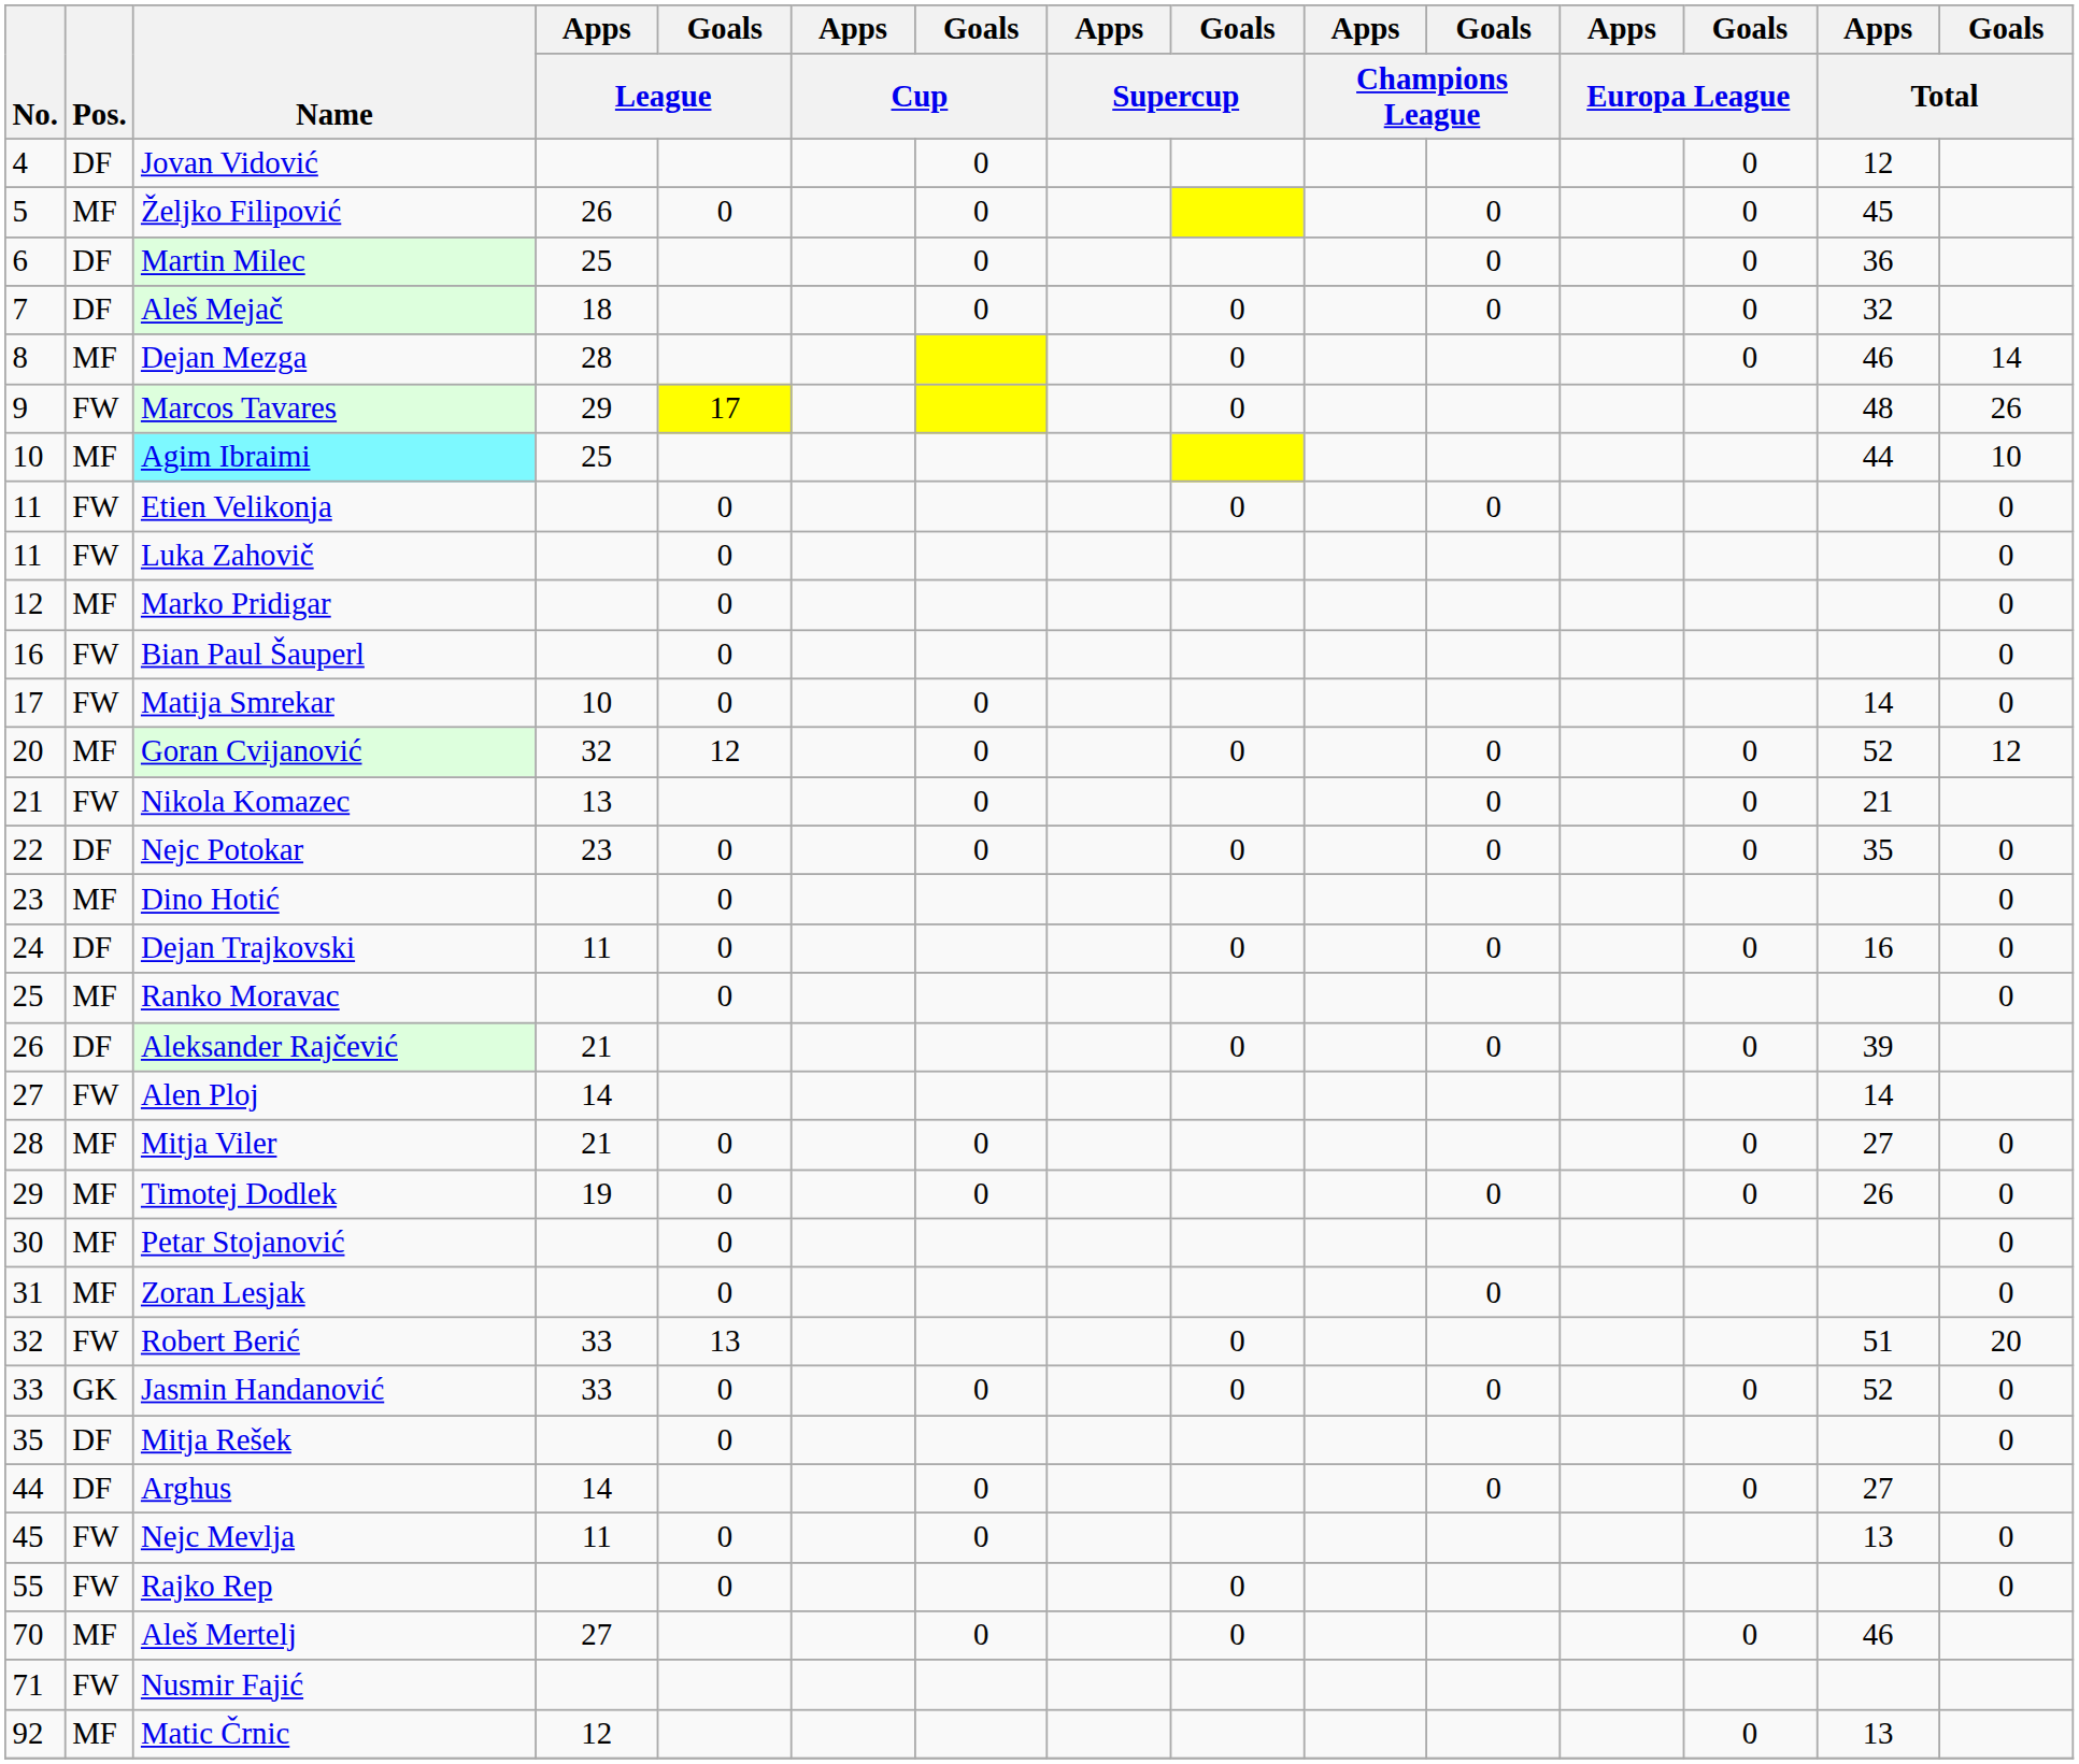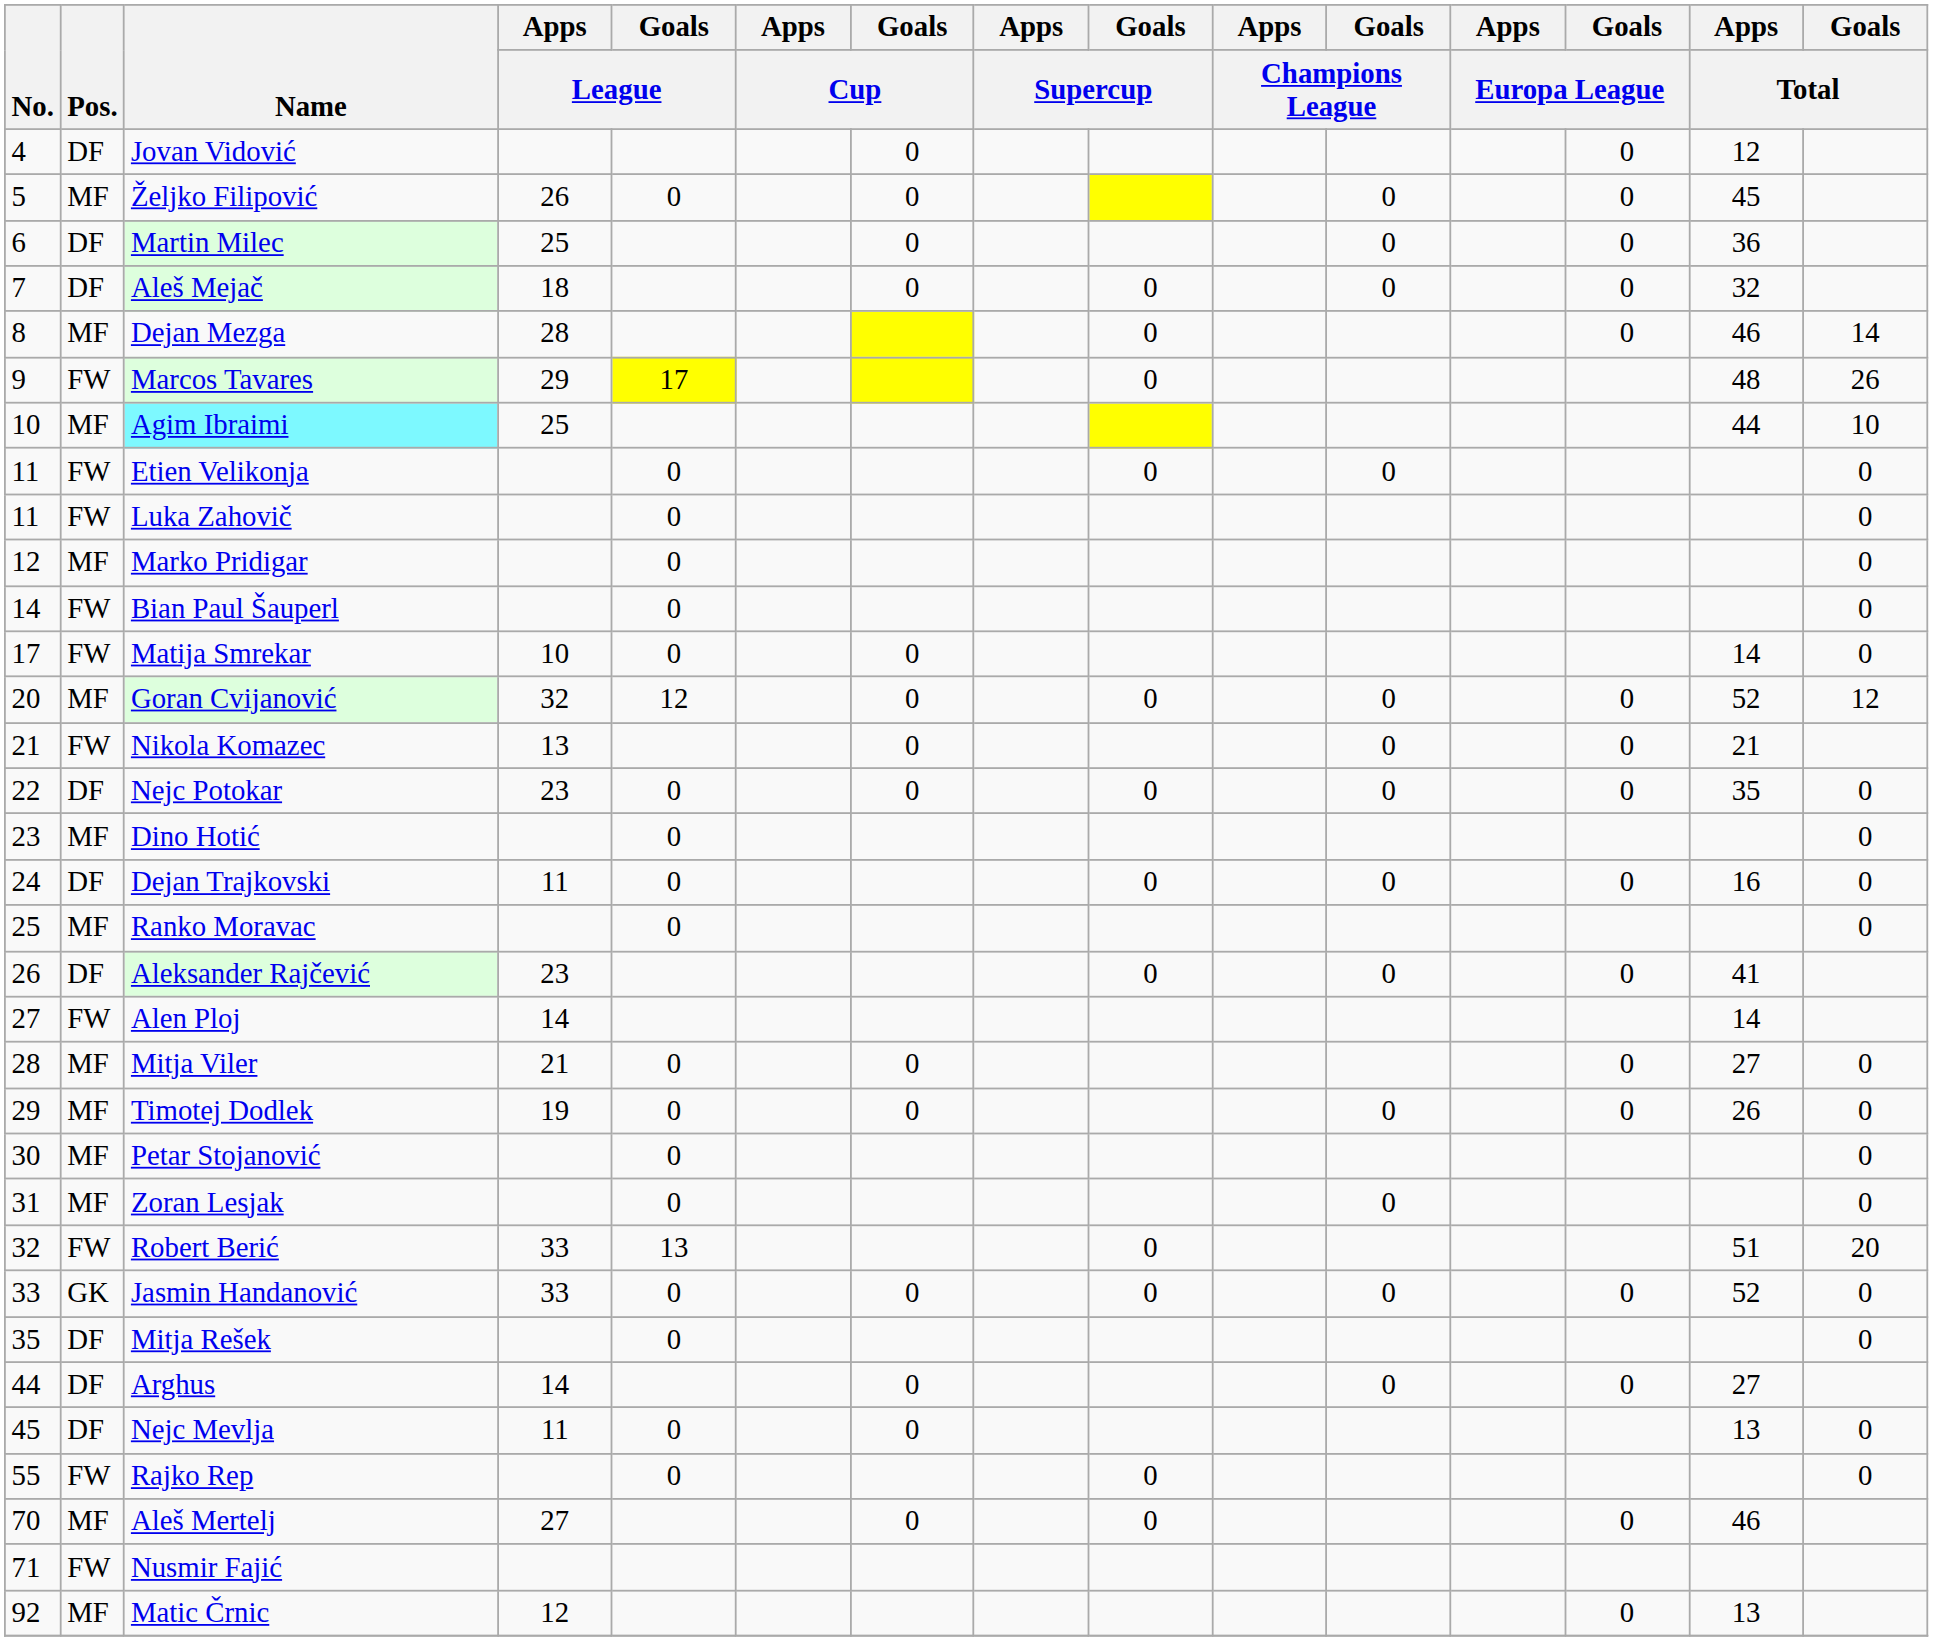Bian Paul Šauperl | No.: 16 -> 14
Aleksander Rajčević | Apps / League: 21 -> 23
Aleksander Rajčević | Apps / Total: 39 -> 41
Nejc Mevlja | Pos.: FW -> DF
